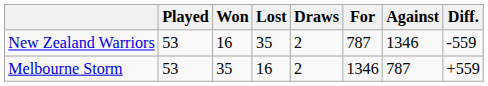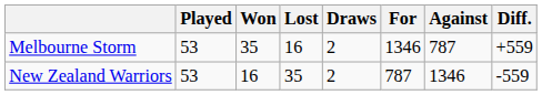rows swapped: Melbourne Storm <-> New Zealand Warriors
